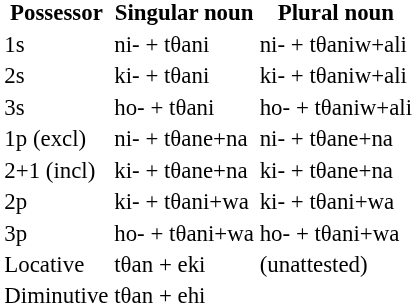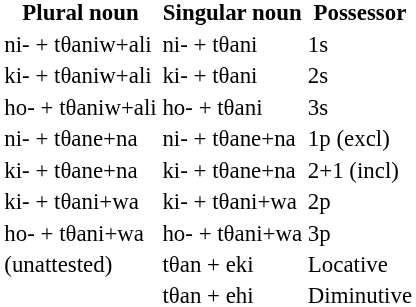columns swapped: Possessor <-> Plural noun
